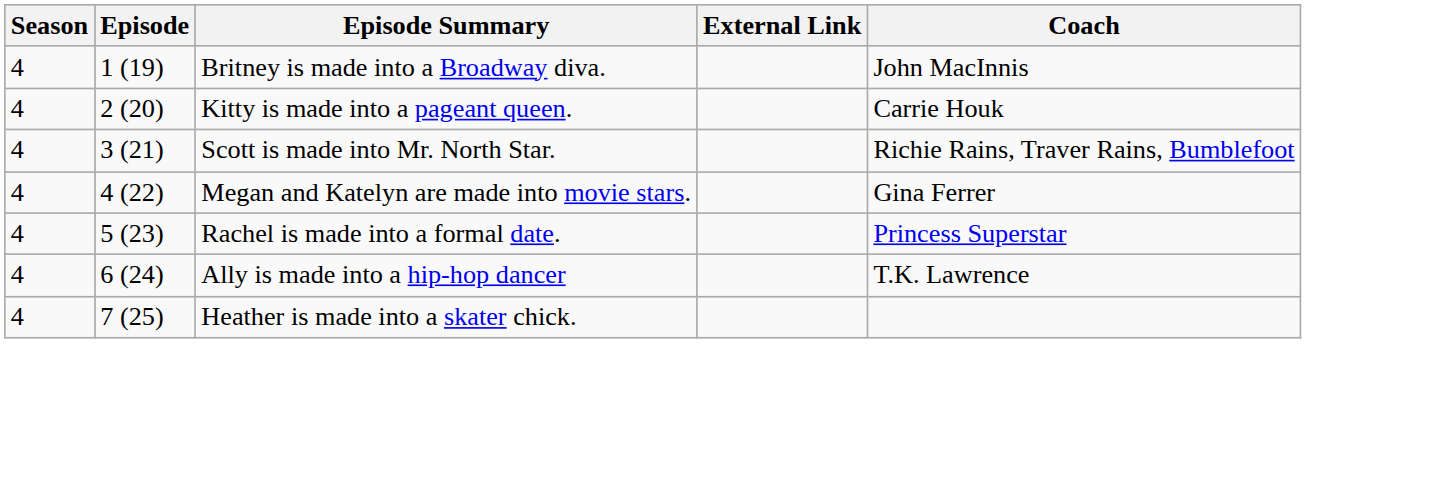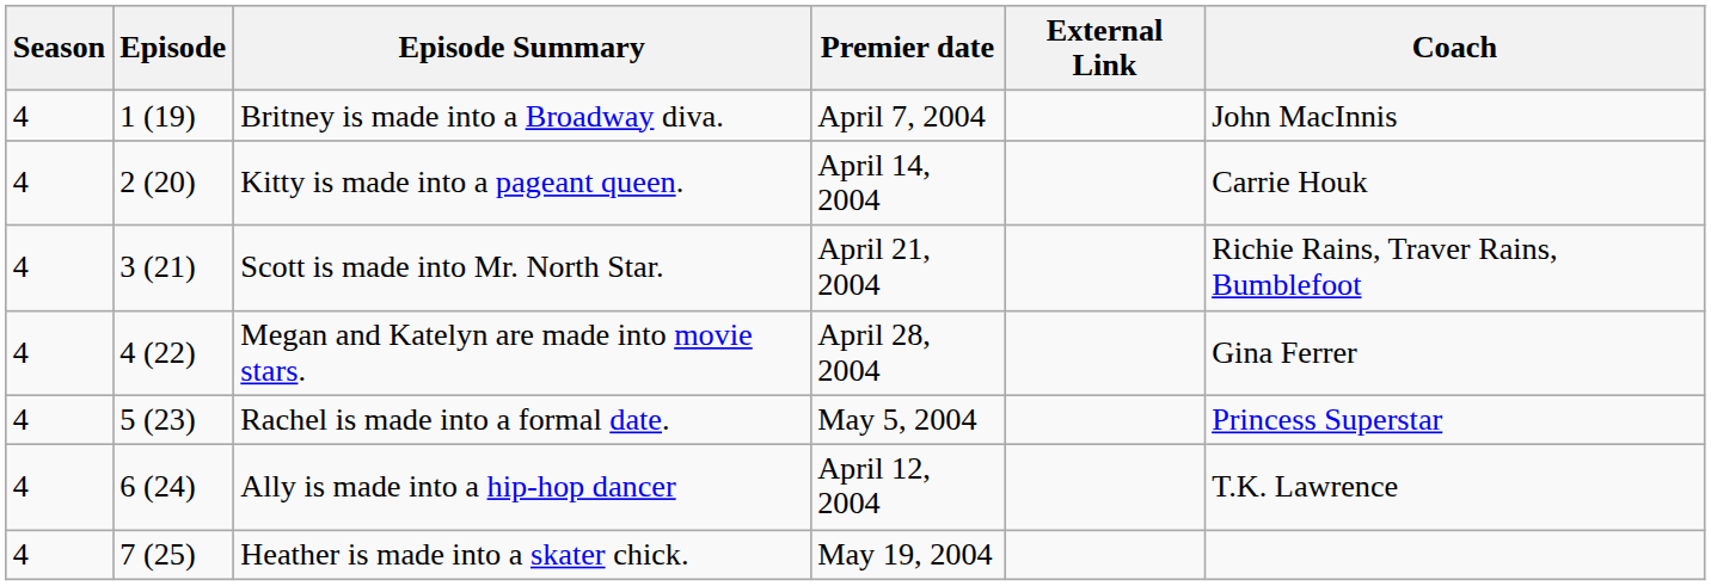+ column: Premier date | April 7, 2004 | April 14, 2004 | April 21, 2004 | April 28, 2004 | May 5, 2004 | April 12, 2004 | May 19, 2004
